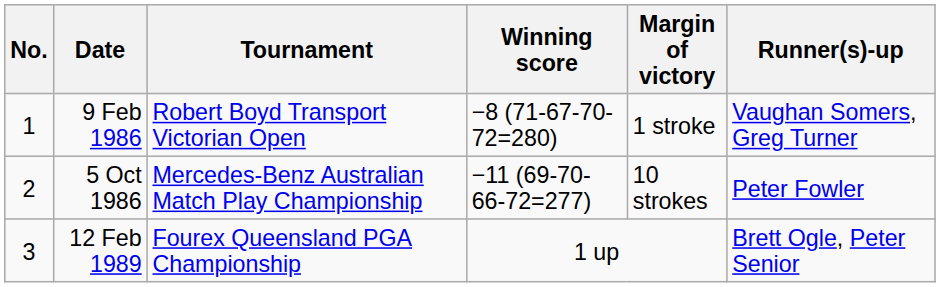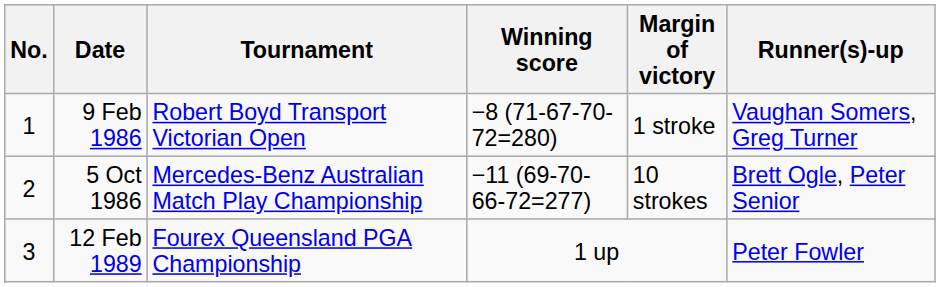5 Oct 1986 | Runner(s)-up: Peter Fowler -> Brett Ogle, Peter Senior
12 Feb 1989 | Runner(s)-up: Brett Ogle, Peter Senior -> Peter Fowler
